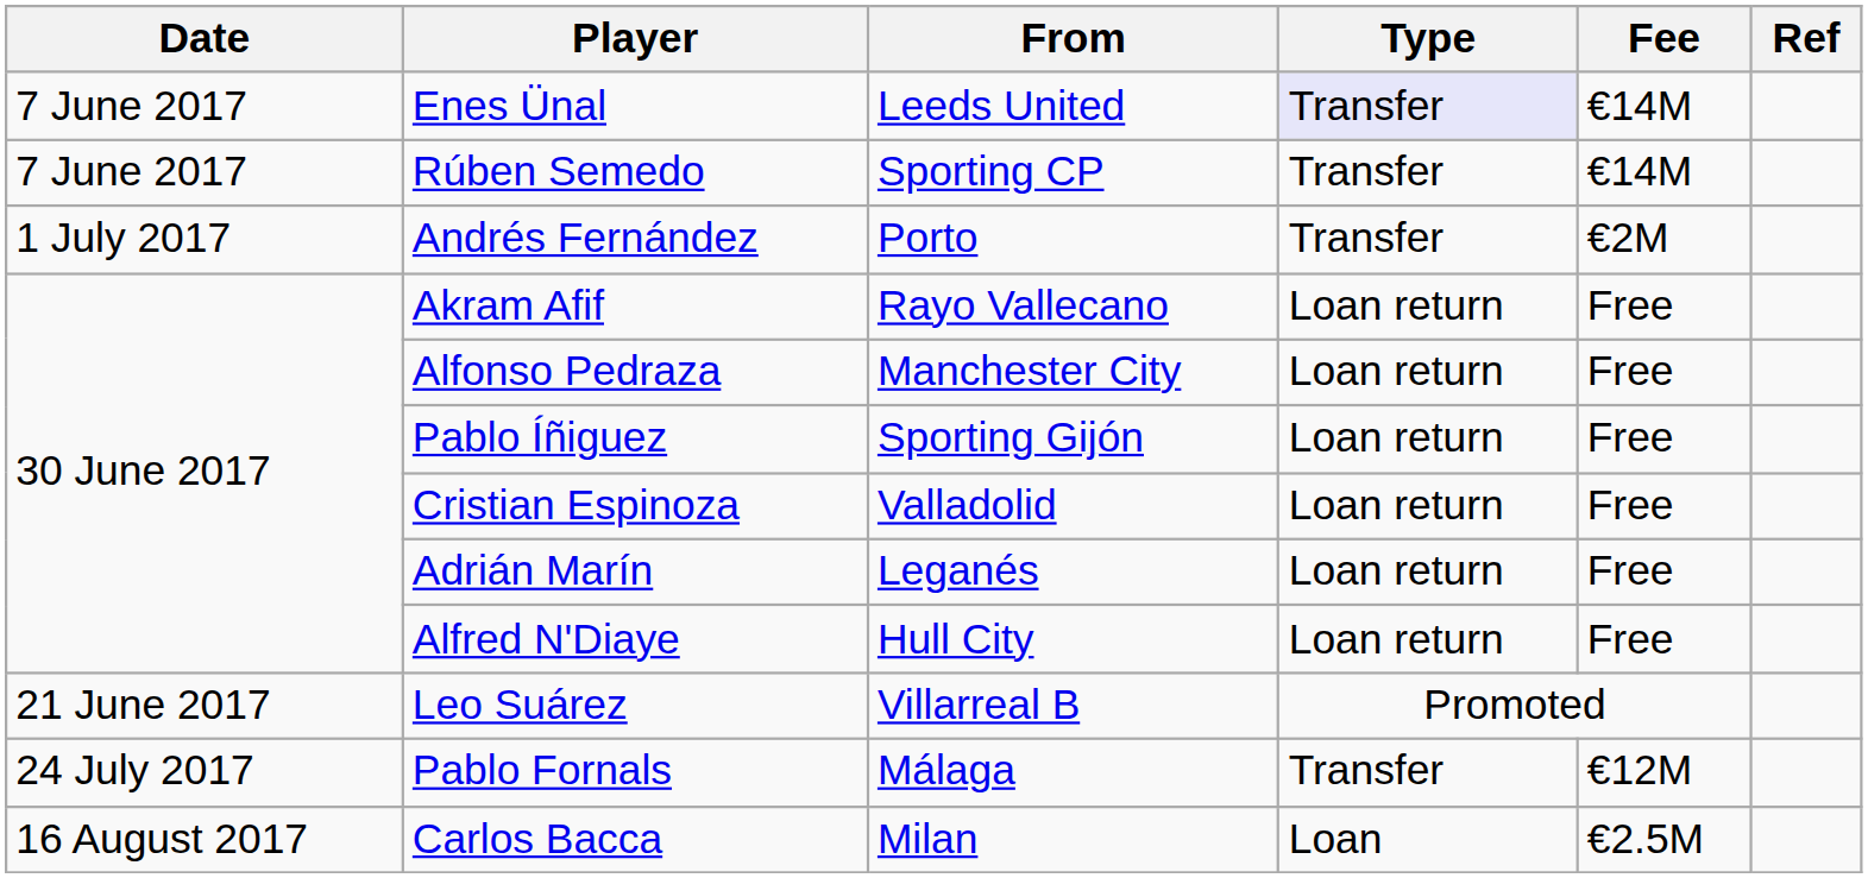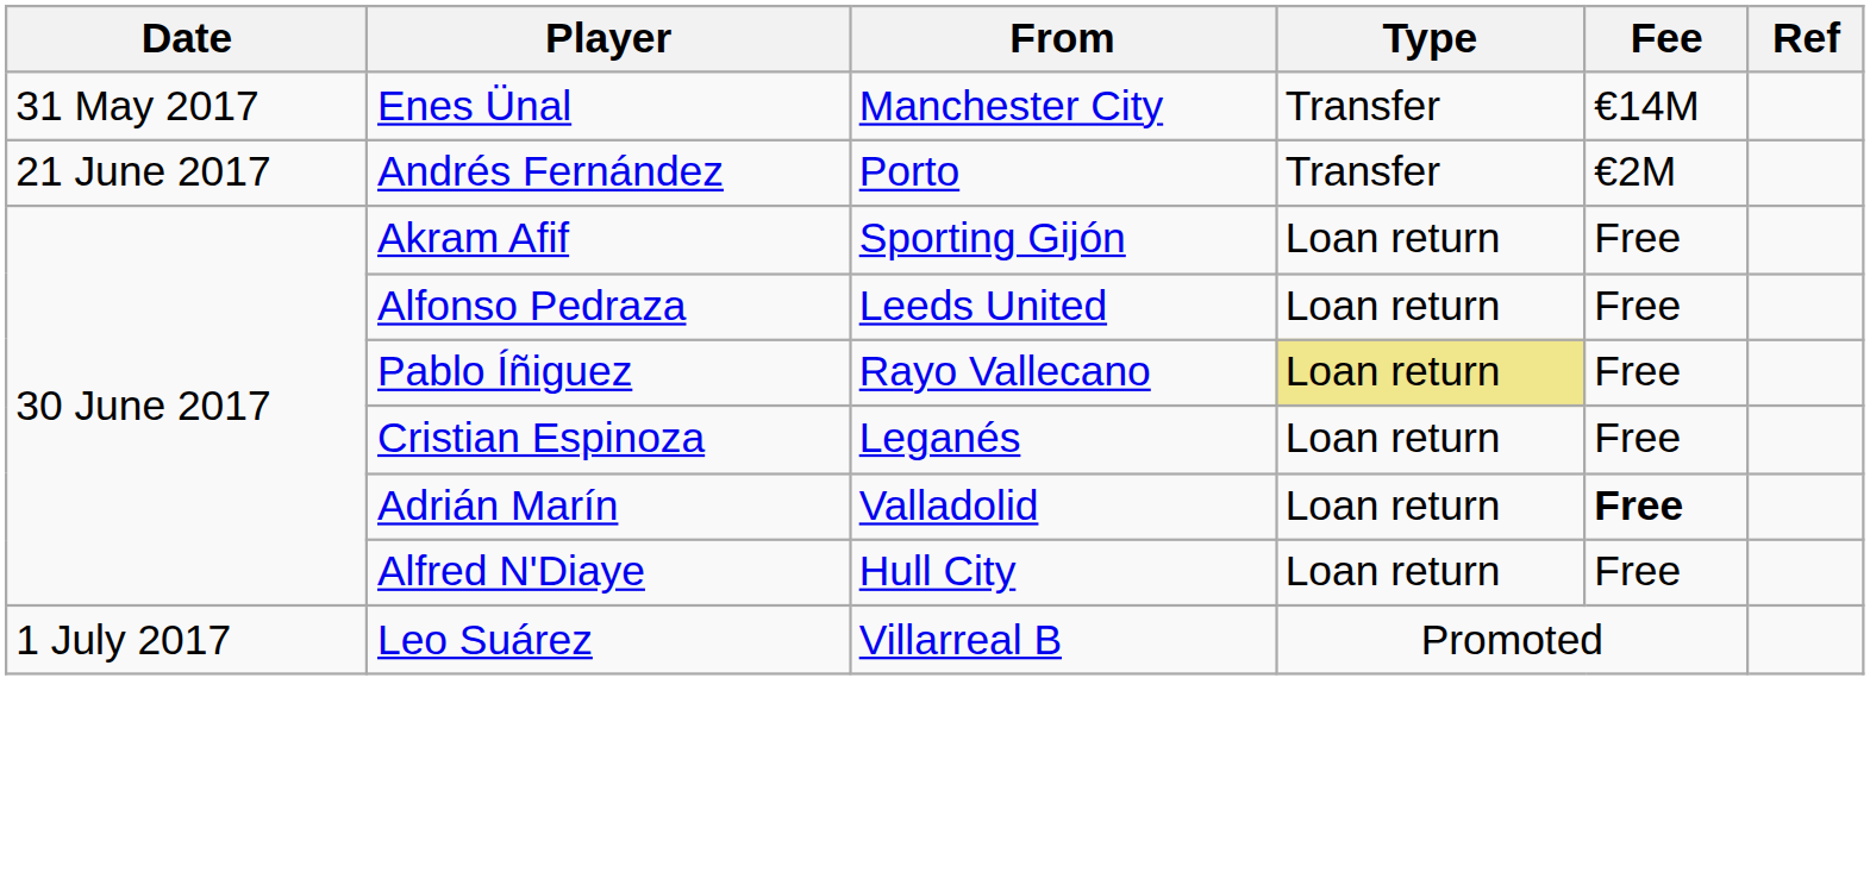Enes Ünal | Date: 7 June 2017 -> 31 May 2017
Enes Ünal | From: Leeds United -> Manchester City
Enes Ünal | Type: lavender background -> no background
- row: 7 June 2017 | Rúben Semedo | Sporting CP | Transfer | €14M
Andrés Fernández | Date: 1 July 2017 -> 21 June 2017
Akram Afif | From: Rayo Vallecano -> Sporting Gijón
Alfonso Pedraza | From: Manchester City -> Leeds United
Pablo Íñiguez | From: Sporting Gijón -> Rayo Vallecano
Pablo Íñiguez | Type: no background -> khaki background
Cristian Espinoza | From: Valladolid -> Leganés
Adrián Marín | From: Leganés -> Valladolid
Adrián Marín | Fee: normal -> bold
Leo Suárez | Date: 21 June 2017 -> 1 July 2017
- row: 24 July 2017 | Pablo Fornals | Málaga | Transfer | €12M
- row: 16 August 2017 | Carlos Bacca | Milan | Loan | €2.5M
